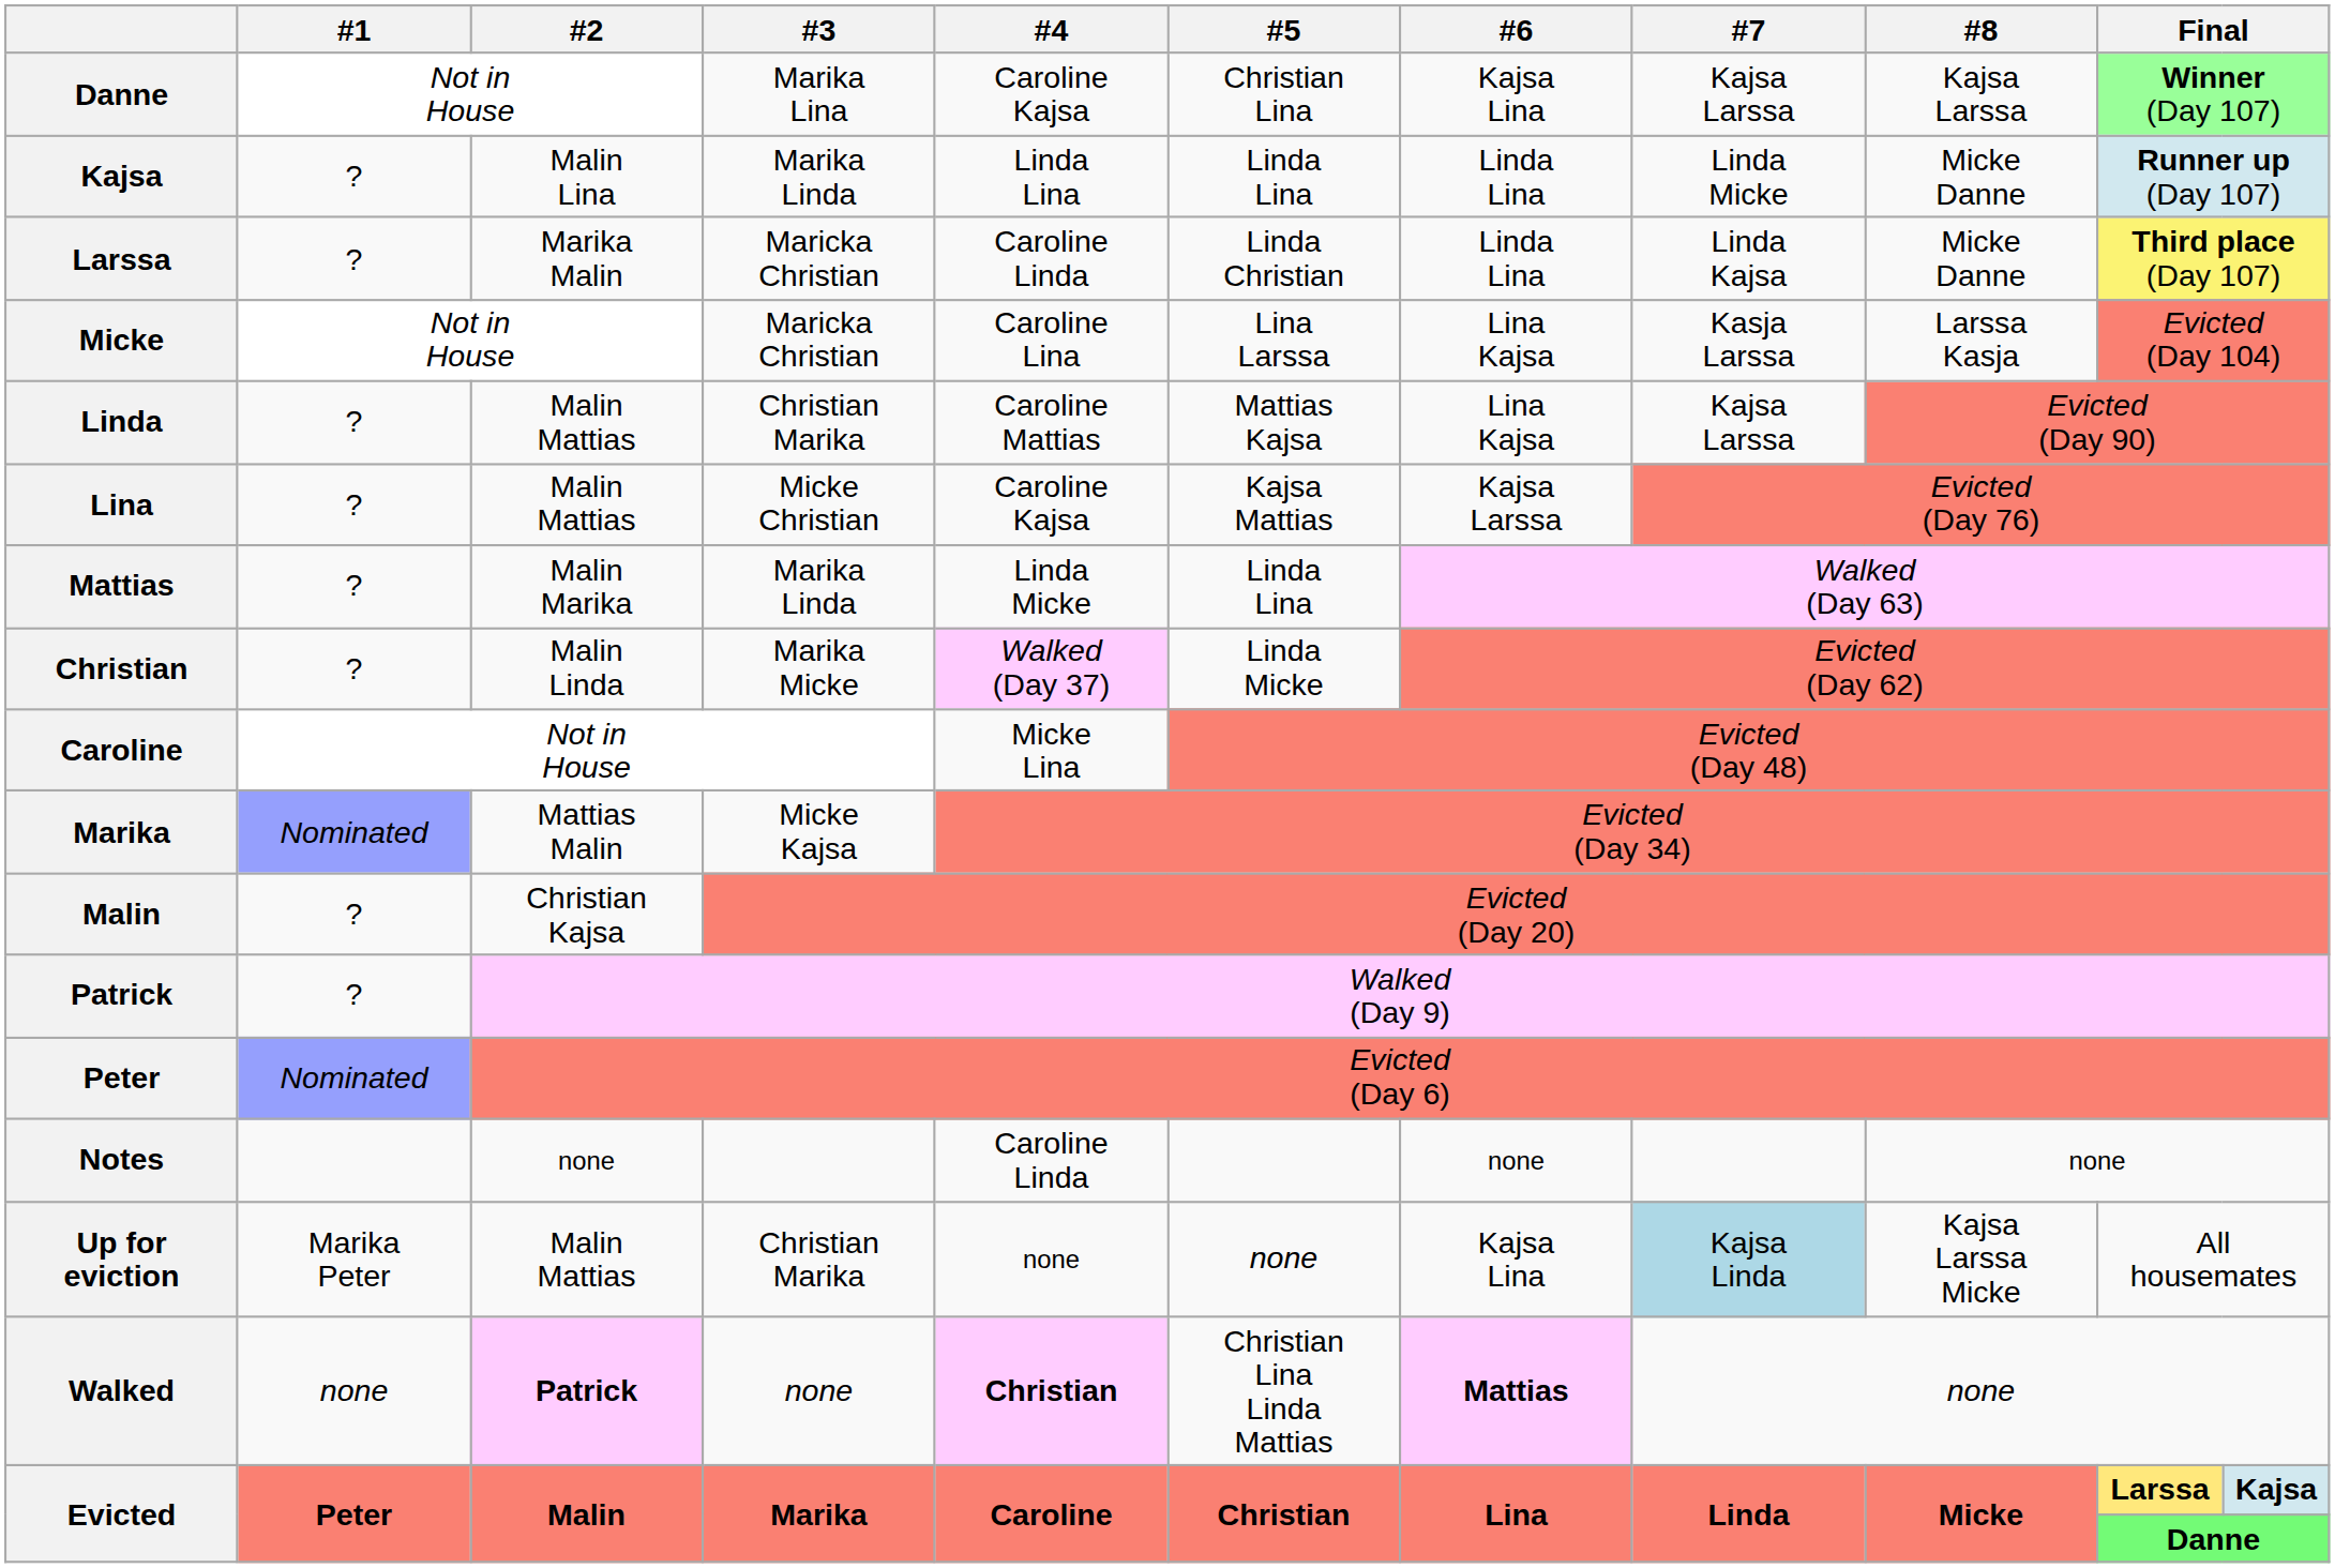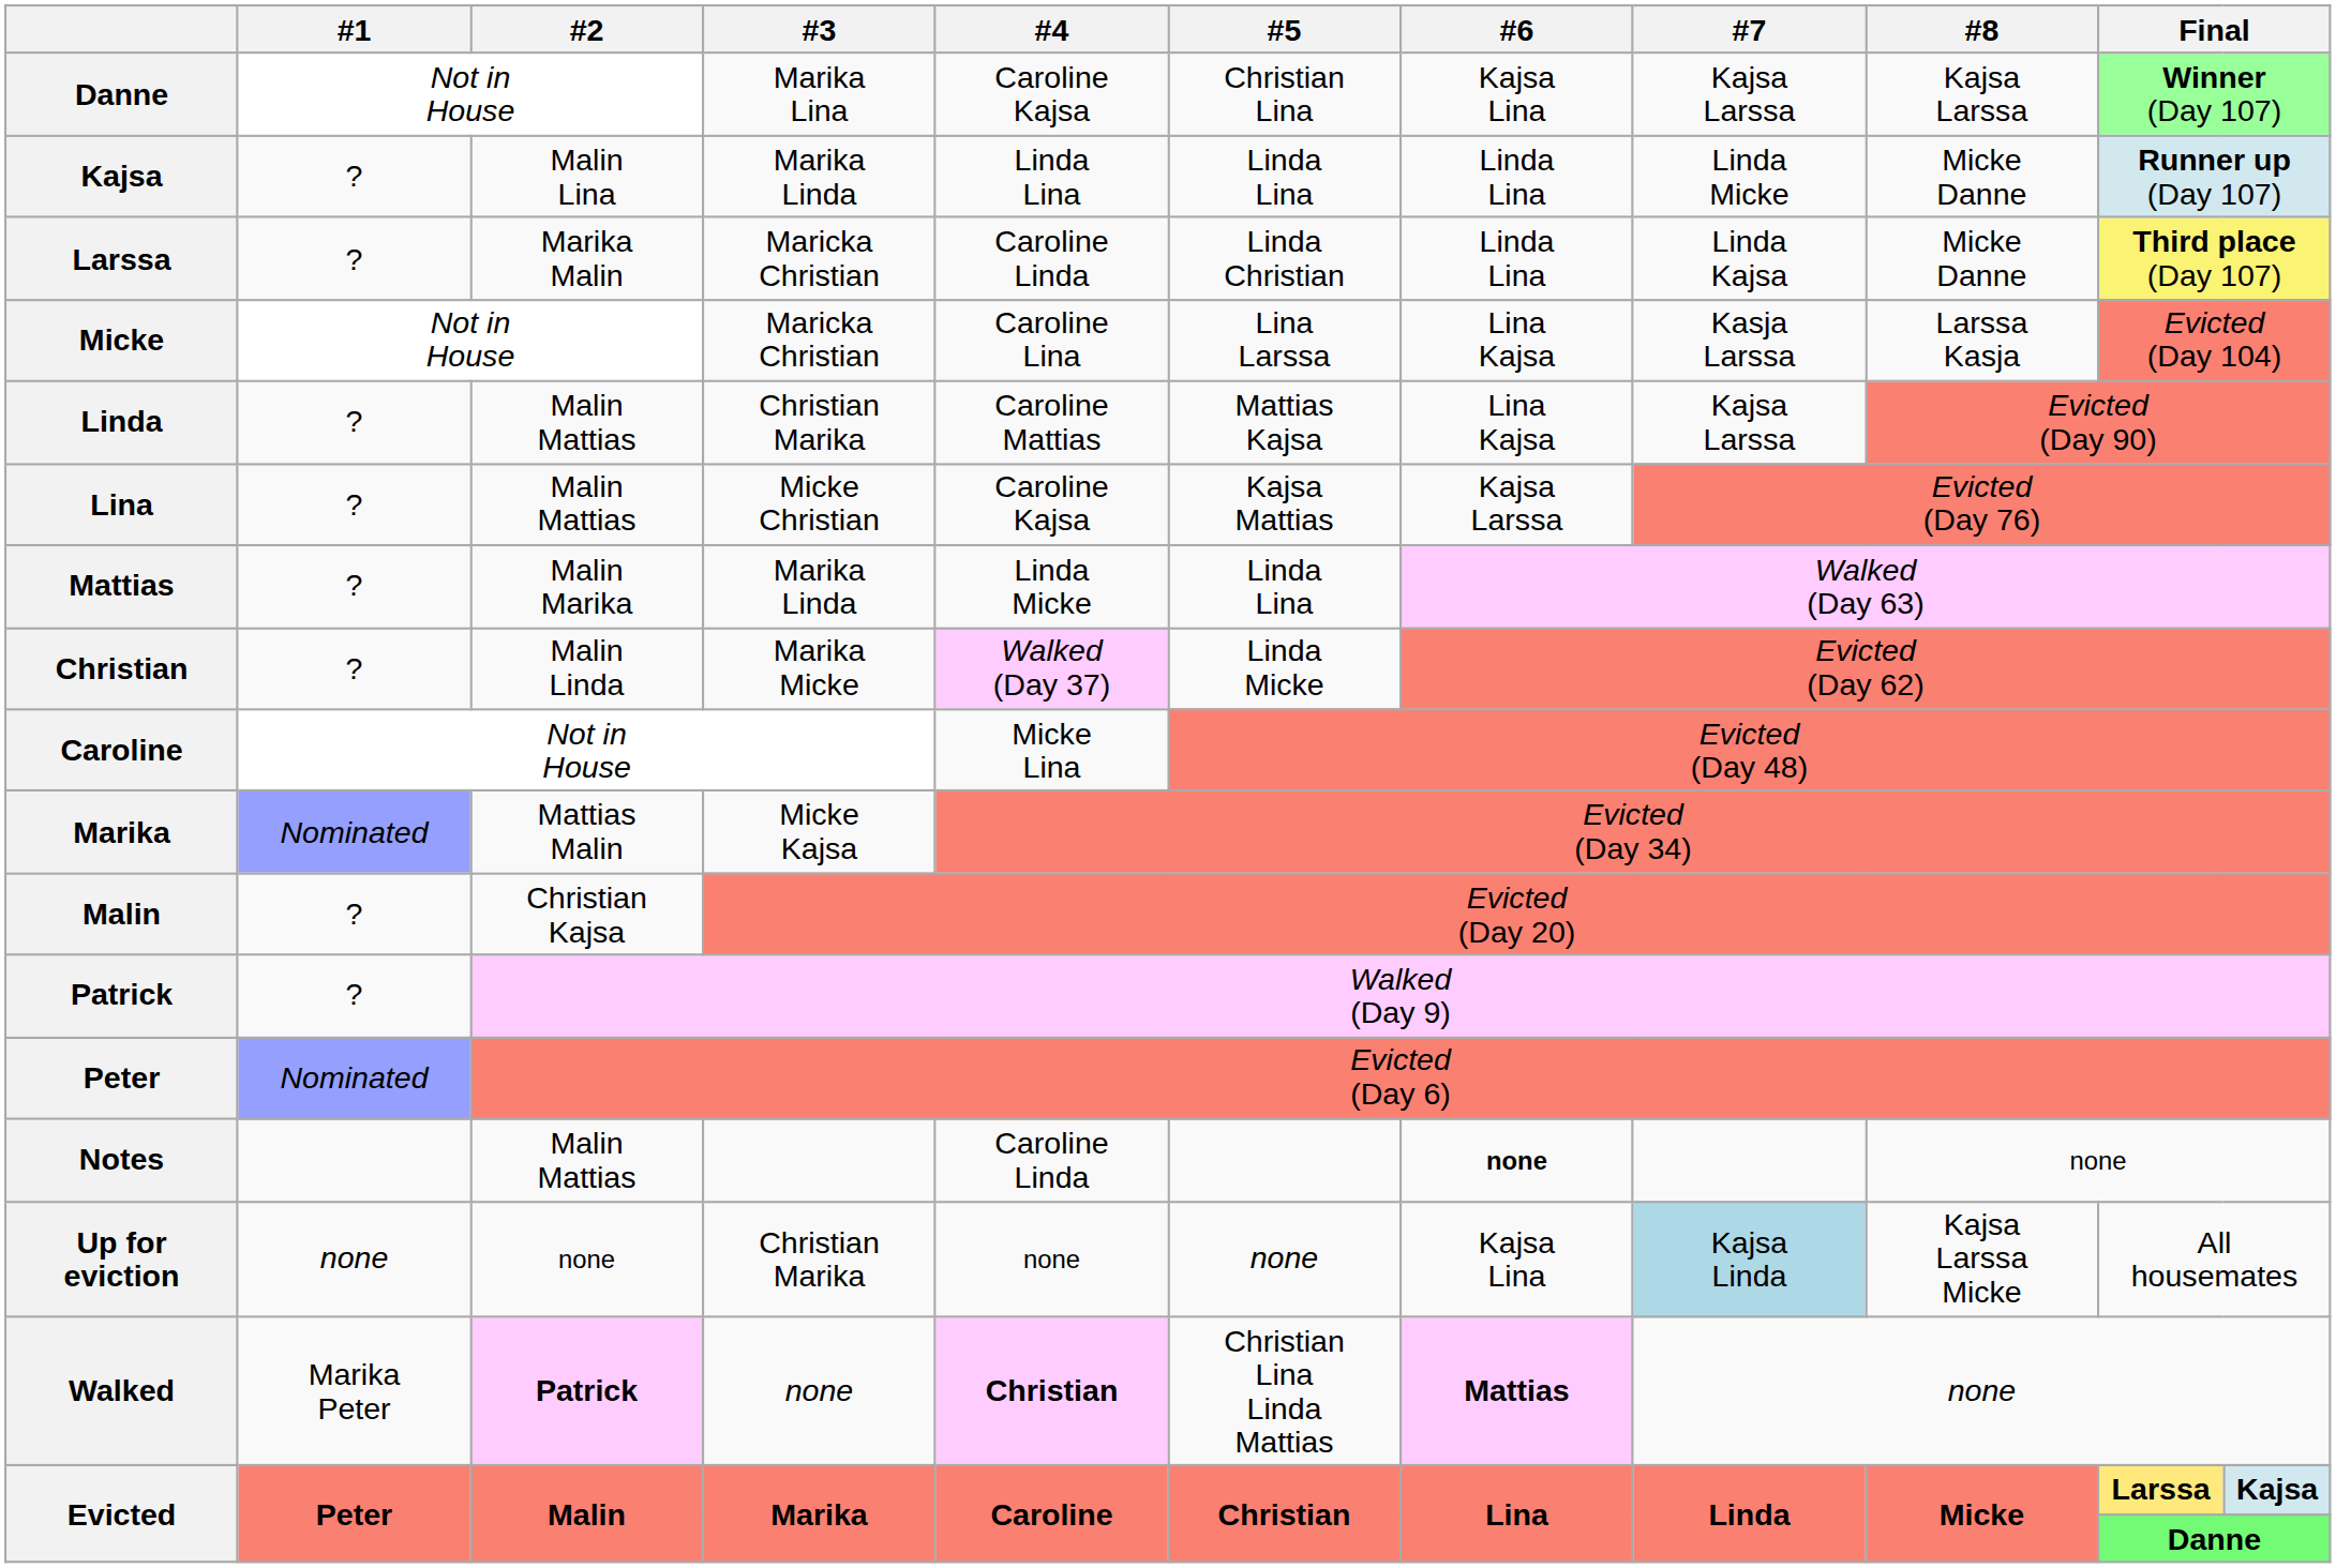Notes | #2: none -> Malin Mattias
Notes | #6: normal -> bold
Up for eviction | #1: Marika Peter -> none
Up for eviction | #2: Malin Mattias -> none
Walked | #1: none -> Marika Peter
